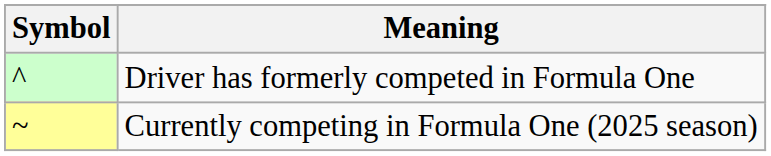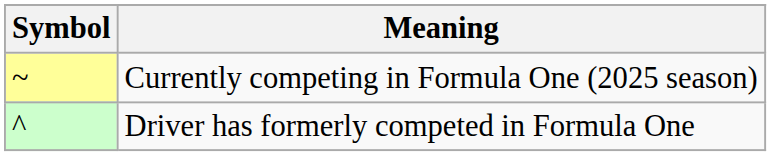rows swapped: Currently competing in Formula One (2025 season) <-> Driver has formerly competed in Formula One
